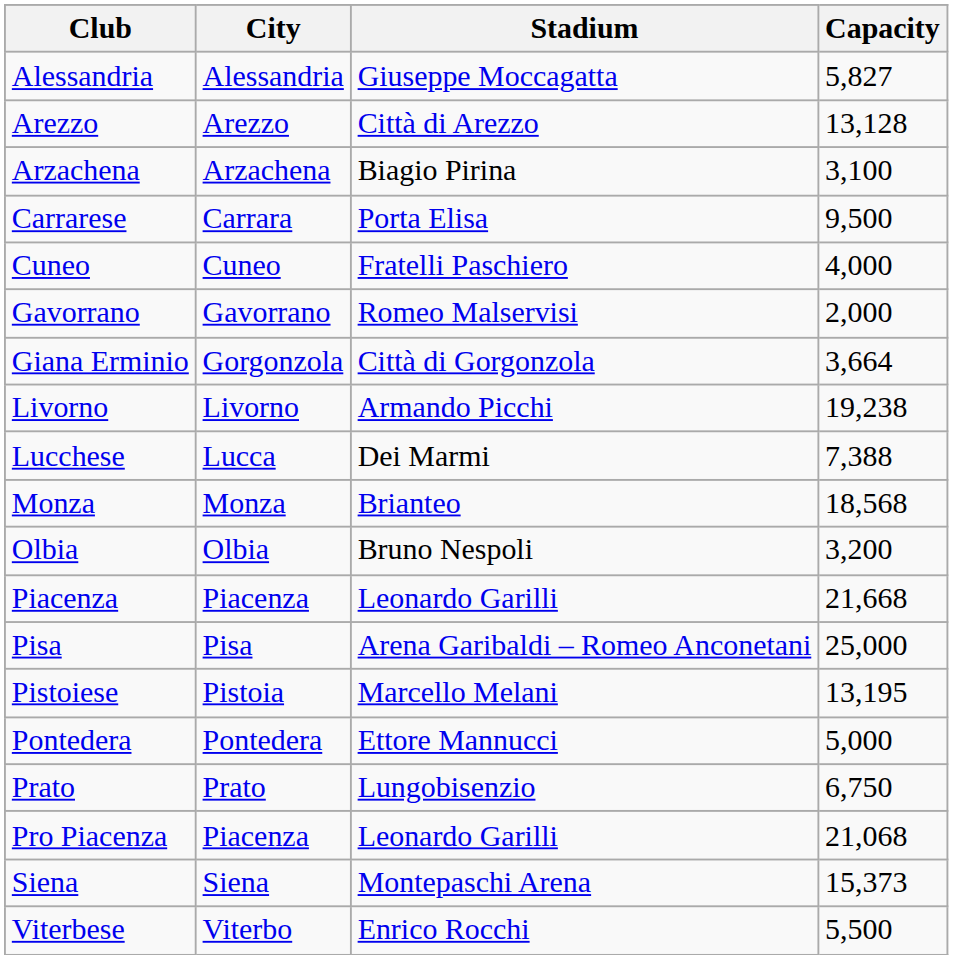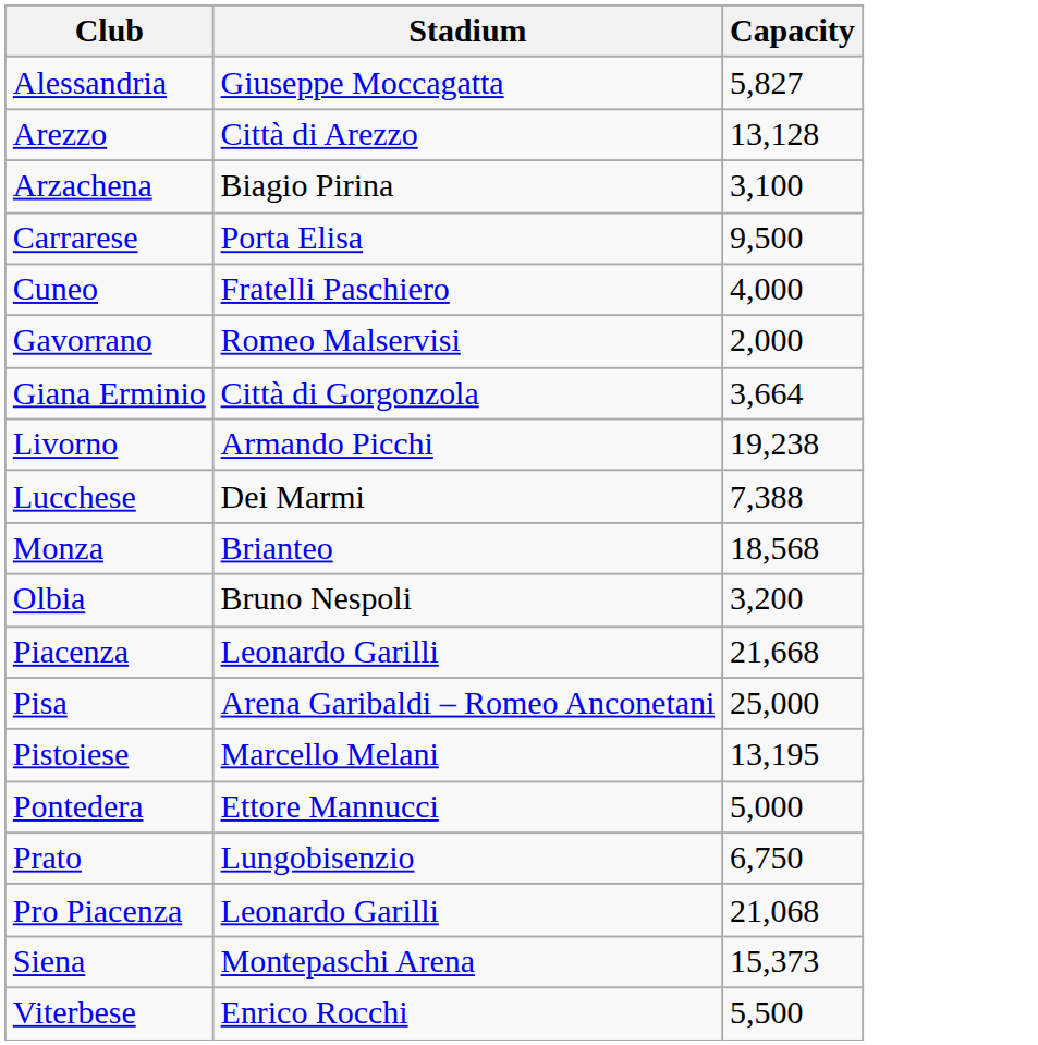- column: City | Alessandria | Arezzo | Arzachena | Carrara | Cuneo | Gavorrano | Gorgonzola | Livorno | Lucca | Monza | Olbia | Piacenza | Pisa | Pistoia | Pontedera | Prato | Piacenza | Siena | Viterbo
